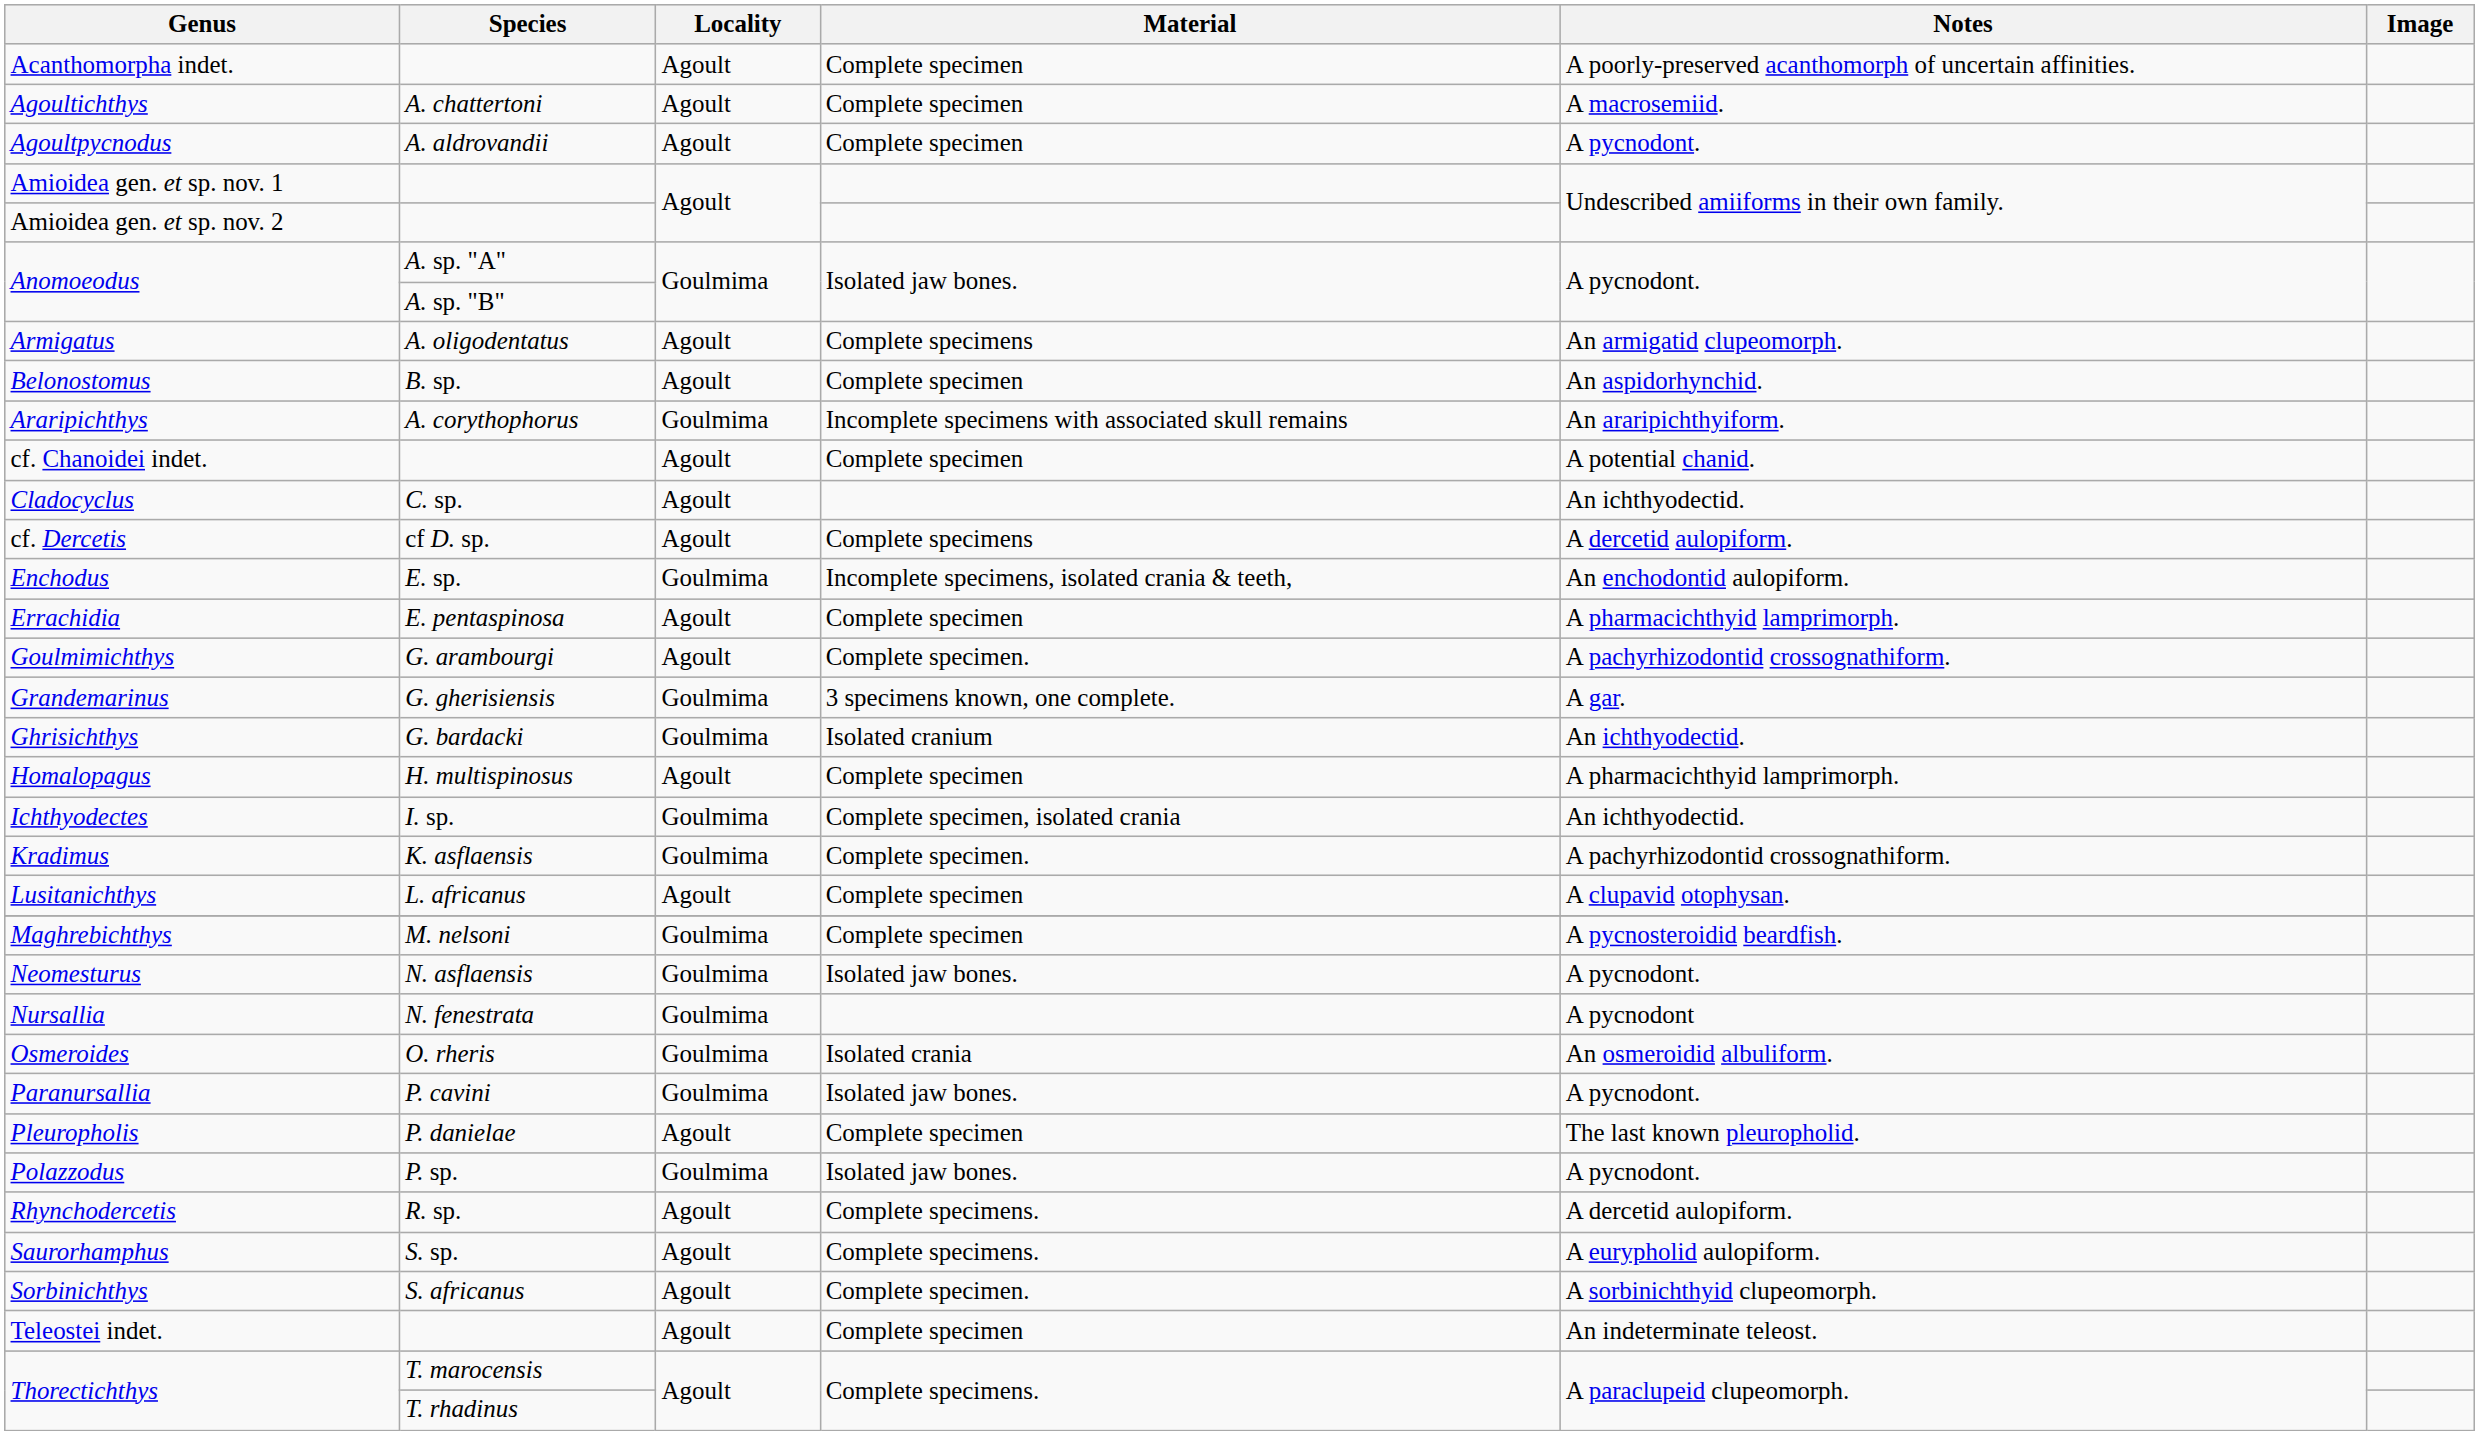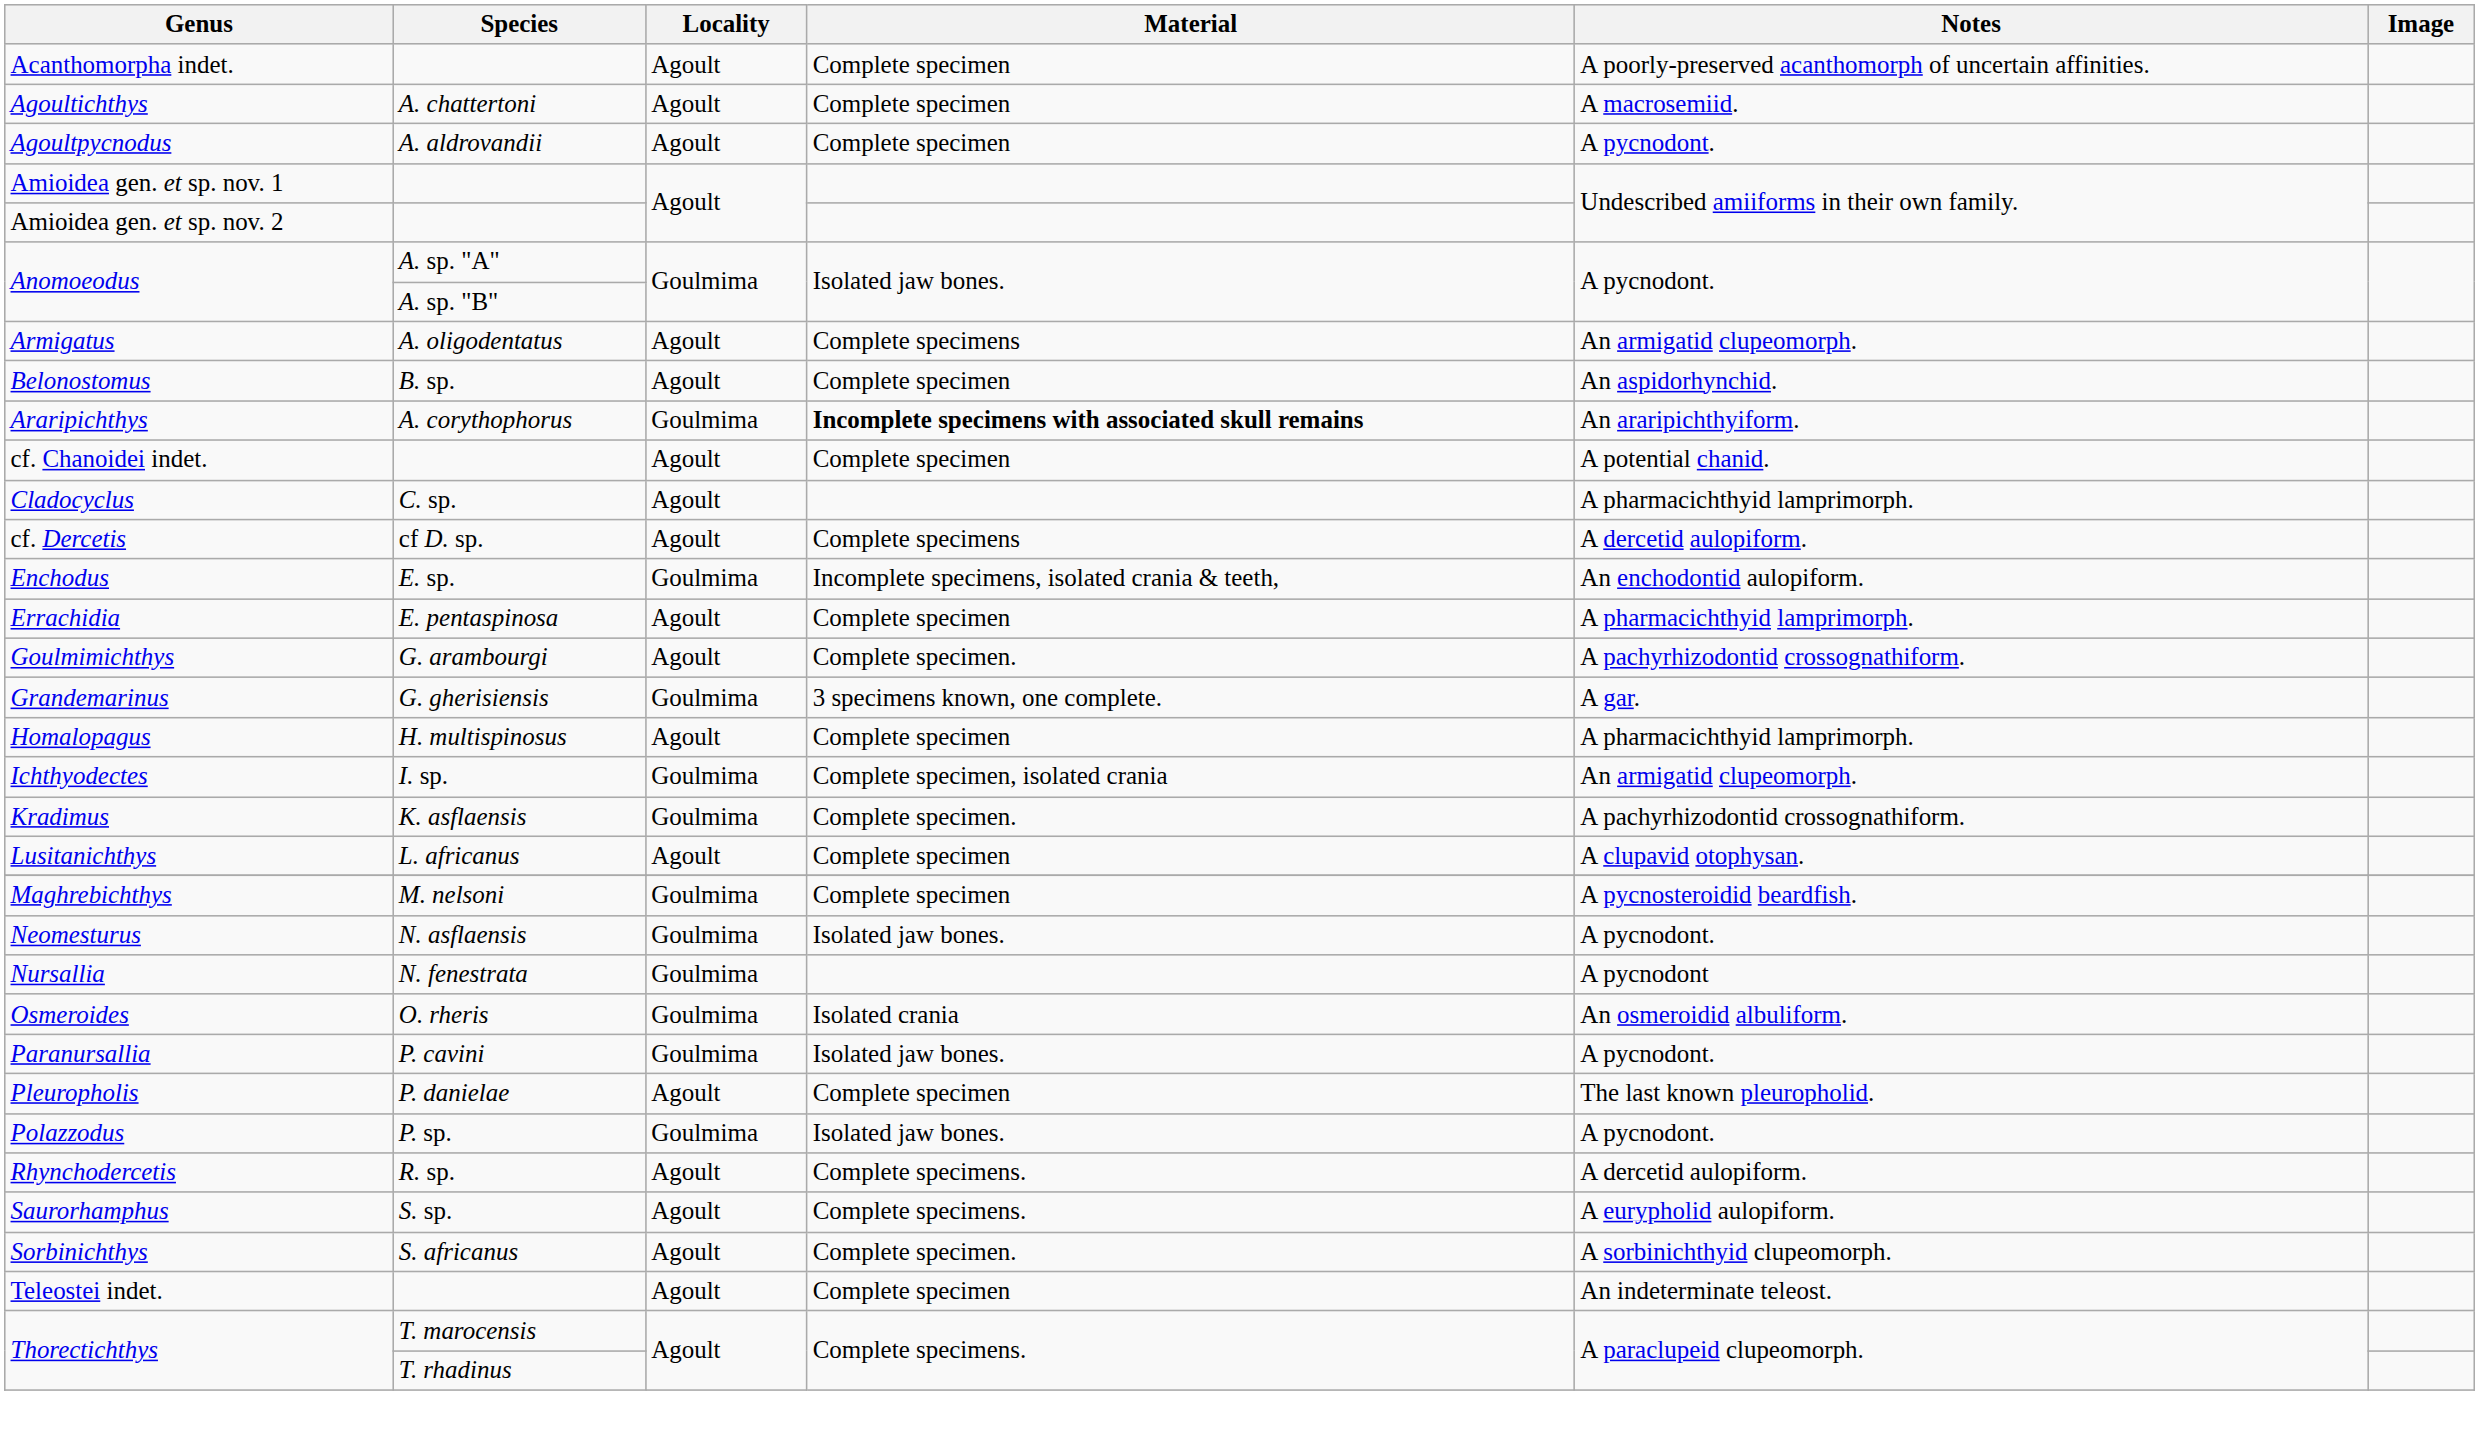Araripichthys | Material: normal -> bold
Cladocyclus | Notes: An ichthyodectid. -> A pharmacichthyid lamprimorph.
- row: Ghrisichthys | G. bardacki | Goulmima | Isolated cranium | An ichthyodectid.
Ichthyodectes | Notes: An ichthyodectid. -> An armigatid clupeomorph.
